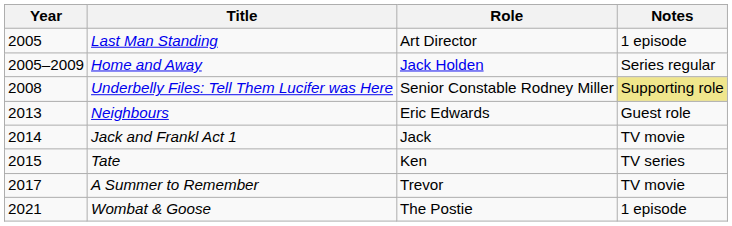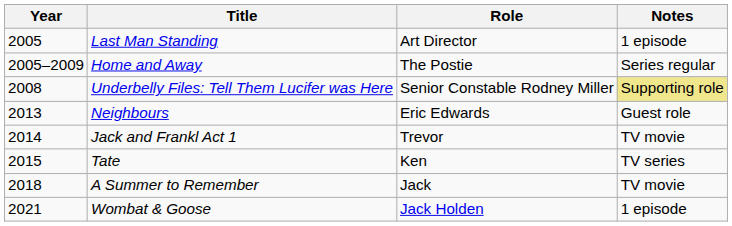Home and Away | Role: Jack Holden -> The Postie
Jack and Frankl Act 1 | Role: Jack -> Trevor
A Summer to Remember | Year: 2017 -> 2018
A Summer to Remember | Role: Trevor -> Jack
Wombat & Goose | Role: The Postie -> Jack Holden
